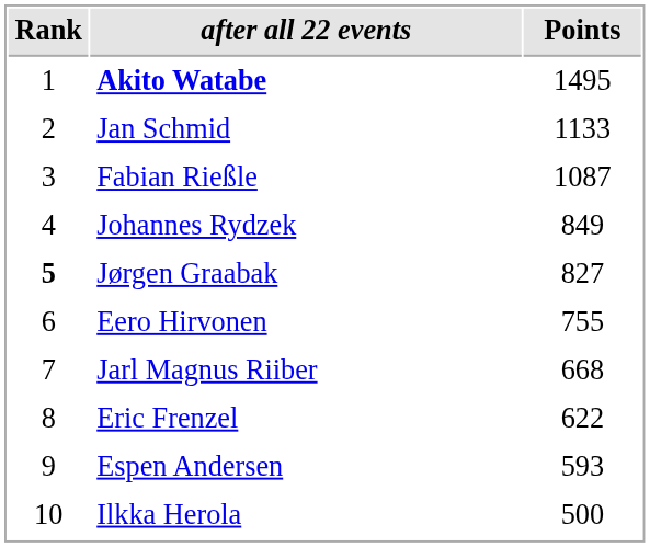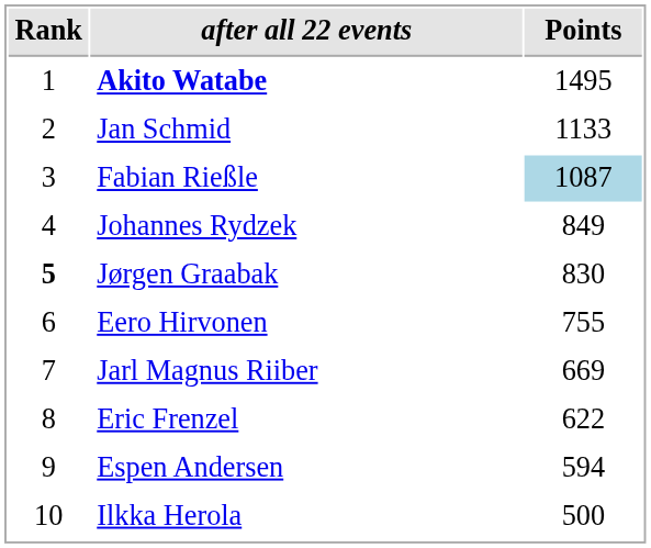Fabian Rießle | Points: no background -> lightblue background
Jørgen Graabak | Points: 827 -> 830
Jarl Magnus Riiber | Points: 668 -> 669
Espen Andersen | Points: 593 -> 594
